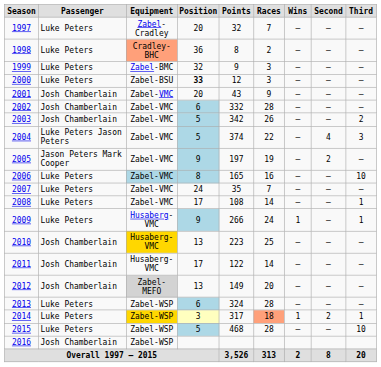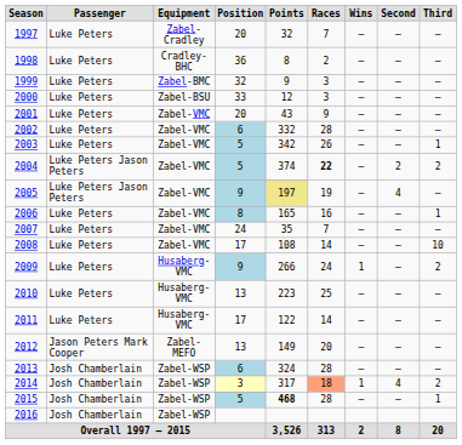1998 | Equipment: lightsalmon background -> no background
2000 | Position: bold -> normal
2001 | Passenger: Josh Chamberlain -> Luke Peters
2002 | Passenger: Josh Chamberlain -> Luke Peters
2003 | Passenger: Josh Chamberlain -> Luke Peters
2003 | Third: 2 -> 1
2004 | Races: normal -> bold
2004 | Second: 4 -> 2
2004 | Third: 3 -> 2
2005 | Passenger: Jason Peters Mark Cooper -> Luke Peters Jason Peters
2005 | Points: no background -> khaki background
2005 | Second: 2 -> 4
2006 | Equipment: lightblue background -> no background
2006 | Third: 10 -> 1
2008 | Third: 1 -> 10
2009 | Third: 1 -> 2
2010 | Passenger: Josh Chamberlain -> Luke Peters
2010 | Equipment: gold background -> no background
2011 | Passenger: Josh Chamberlain -> Luke Peters
2012 | Passenger: Josh Chamberlain -> Jason Peters Mark Cooper
2012 | Equipment: lightgrey background -> no background
2013 | Passenger: Luke Peters -> Josh Chamberlain
2014 | Passenger: Luke Peters -> Josh Chamberlain
2014 | Equipment: gold background -> no background
2014 | Second: 2 -> 4
2014 | Third: 1 -> 2
2015 | Passenger: Luke Peters -> Josh Chamberlain
2015 | Points: normal -> bold
2015 | Third: 10 -> 1
